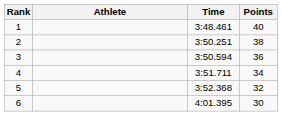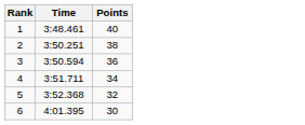- column: Athlete
